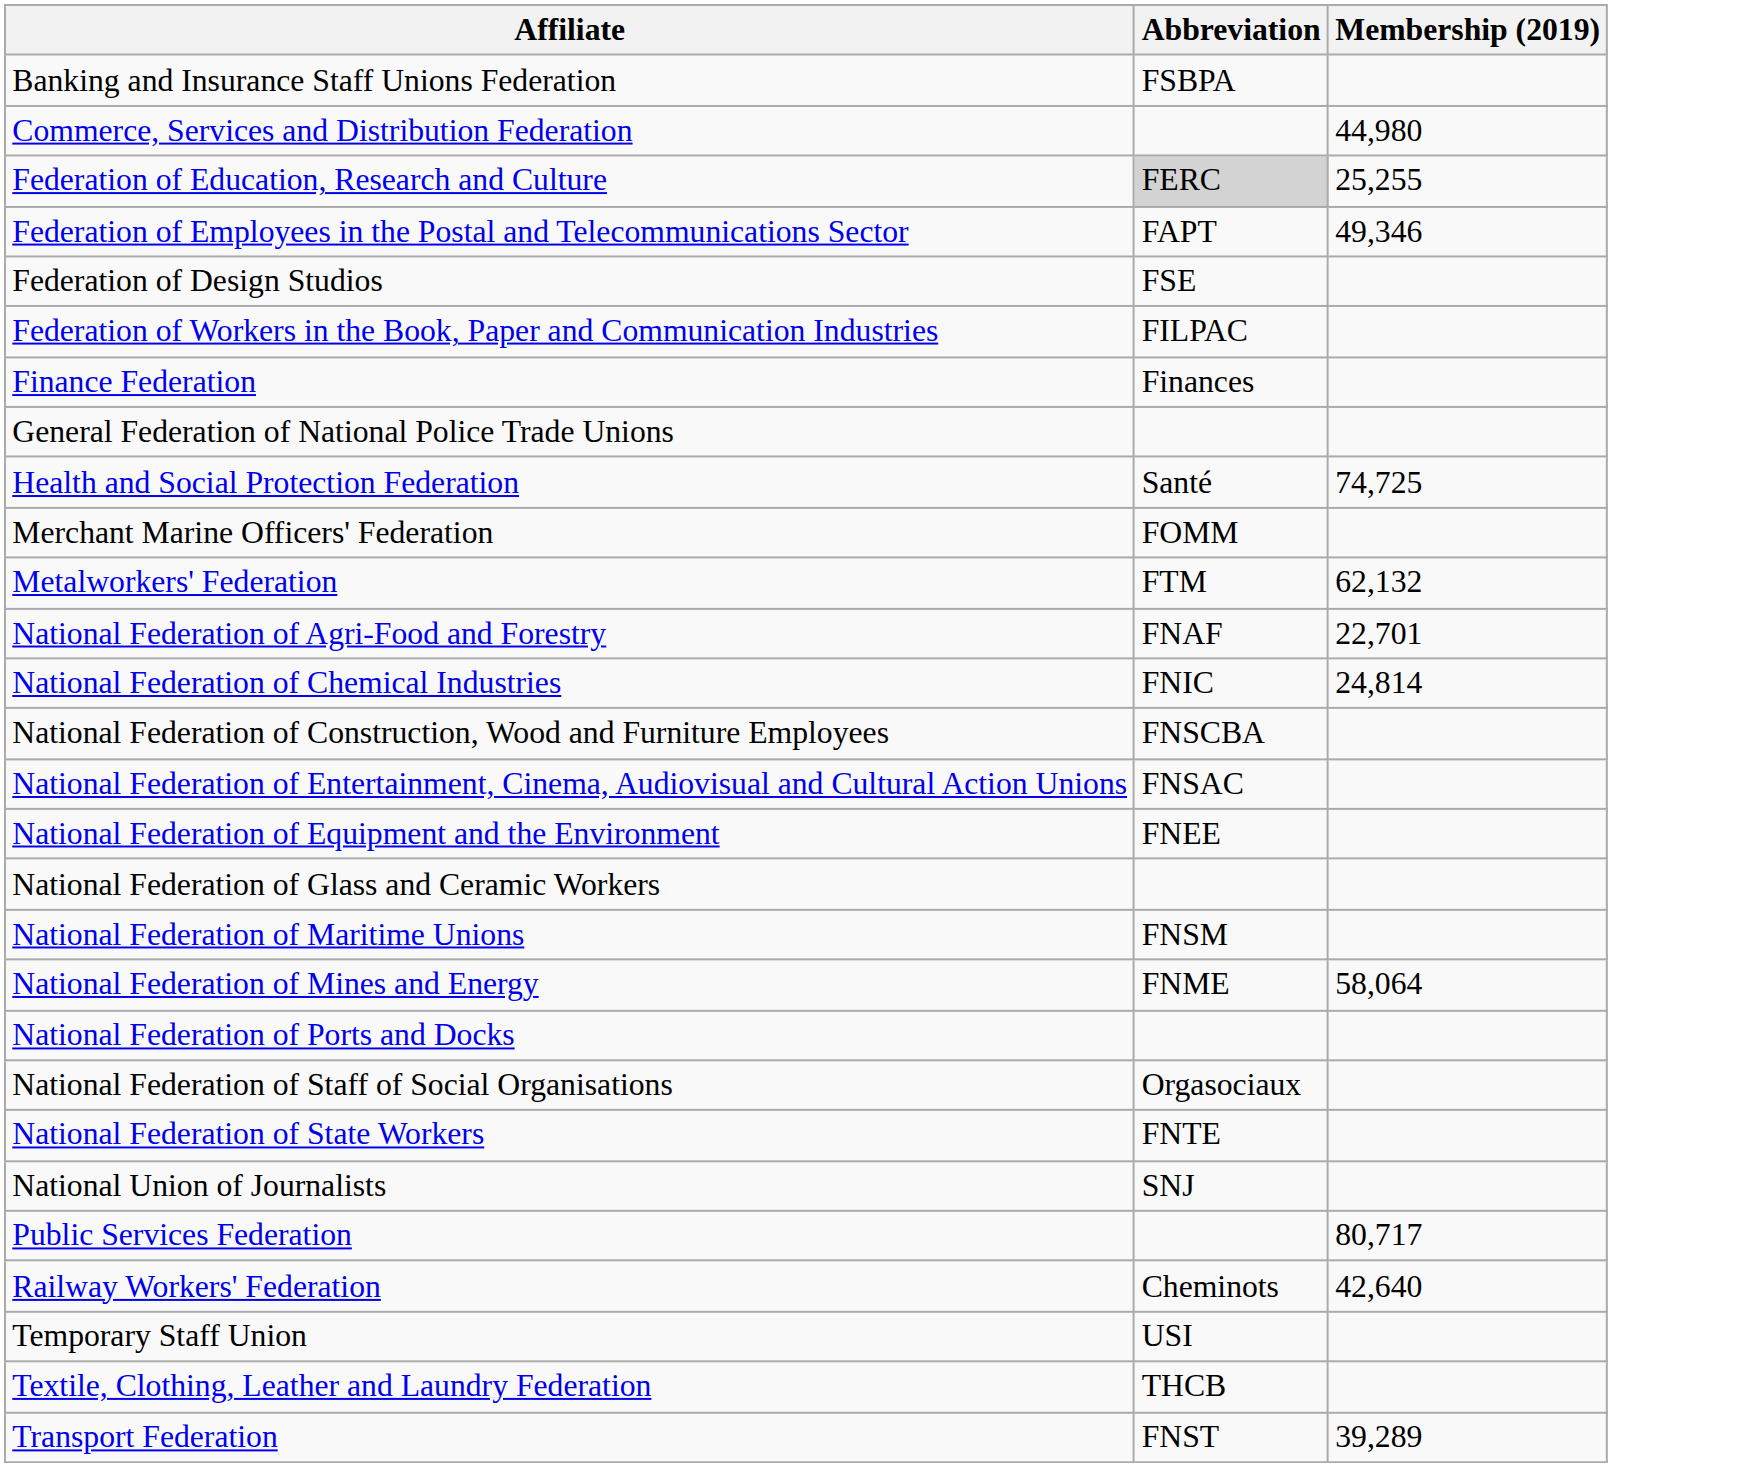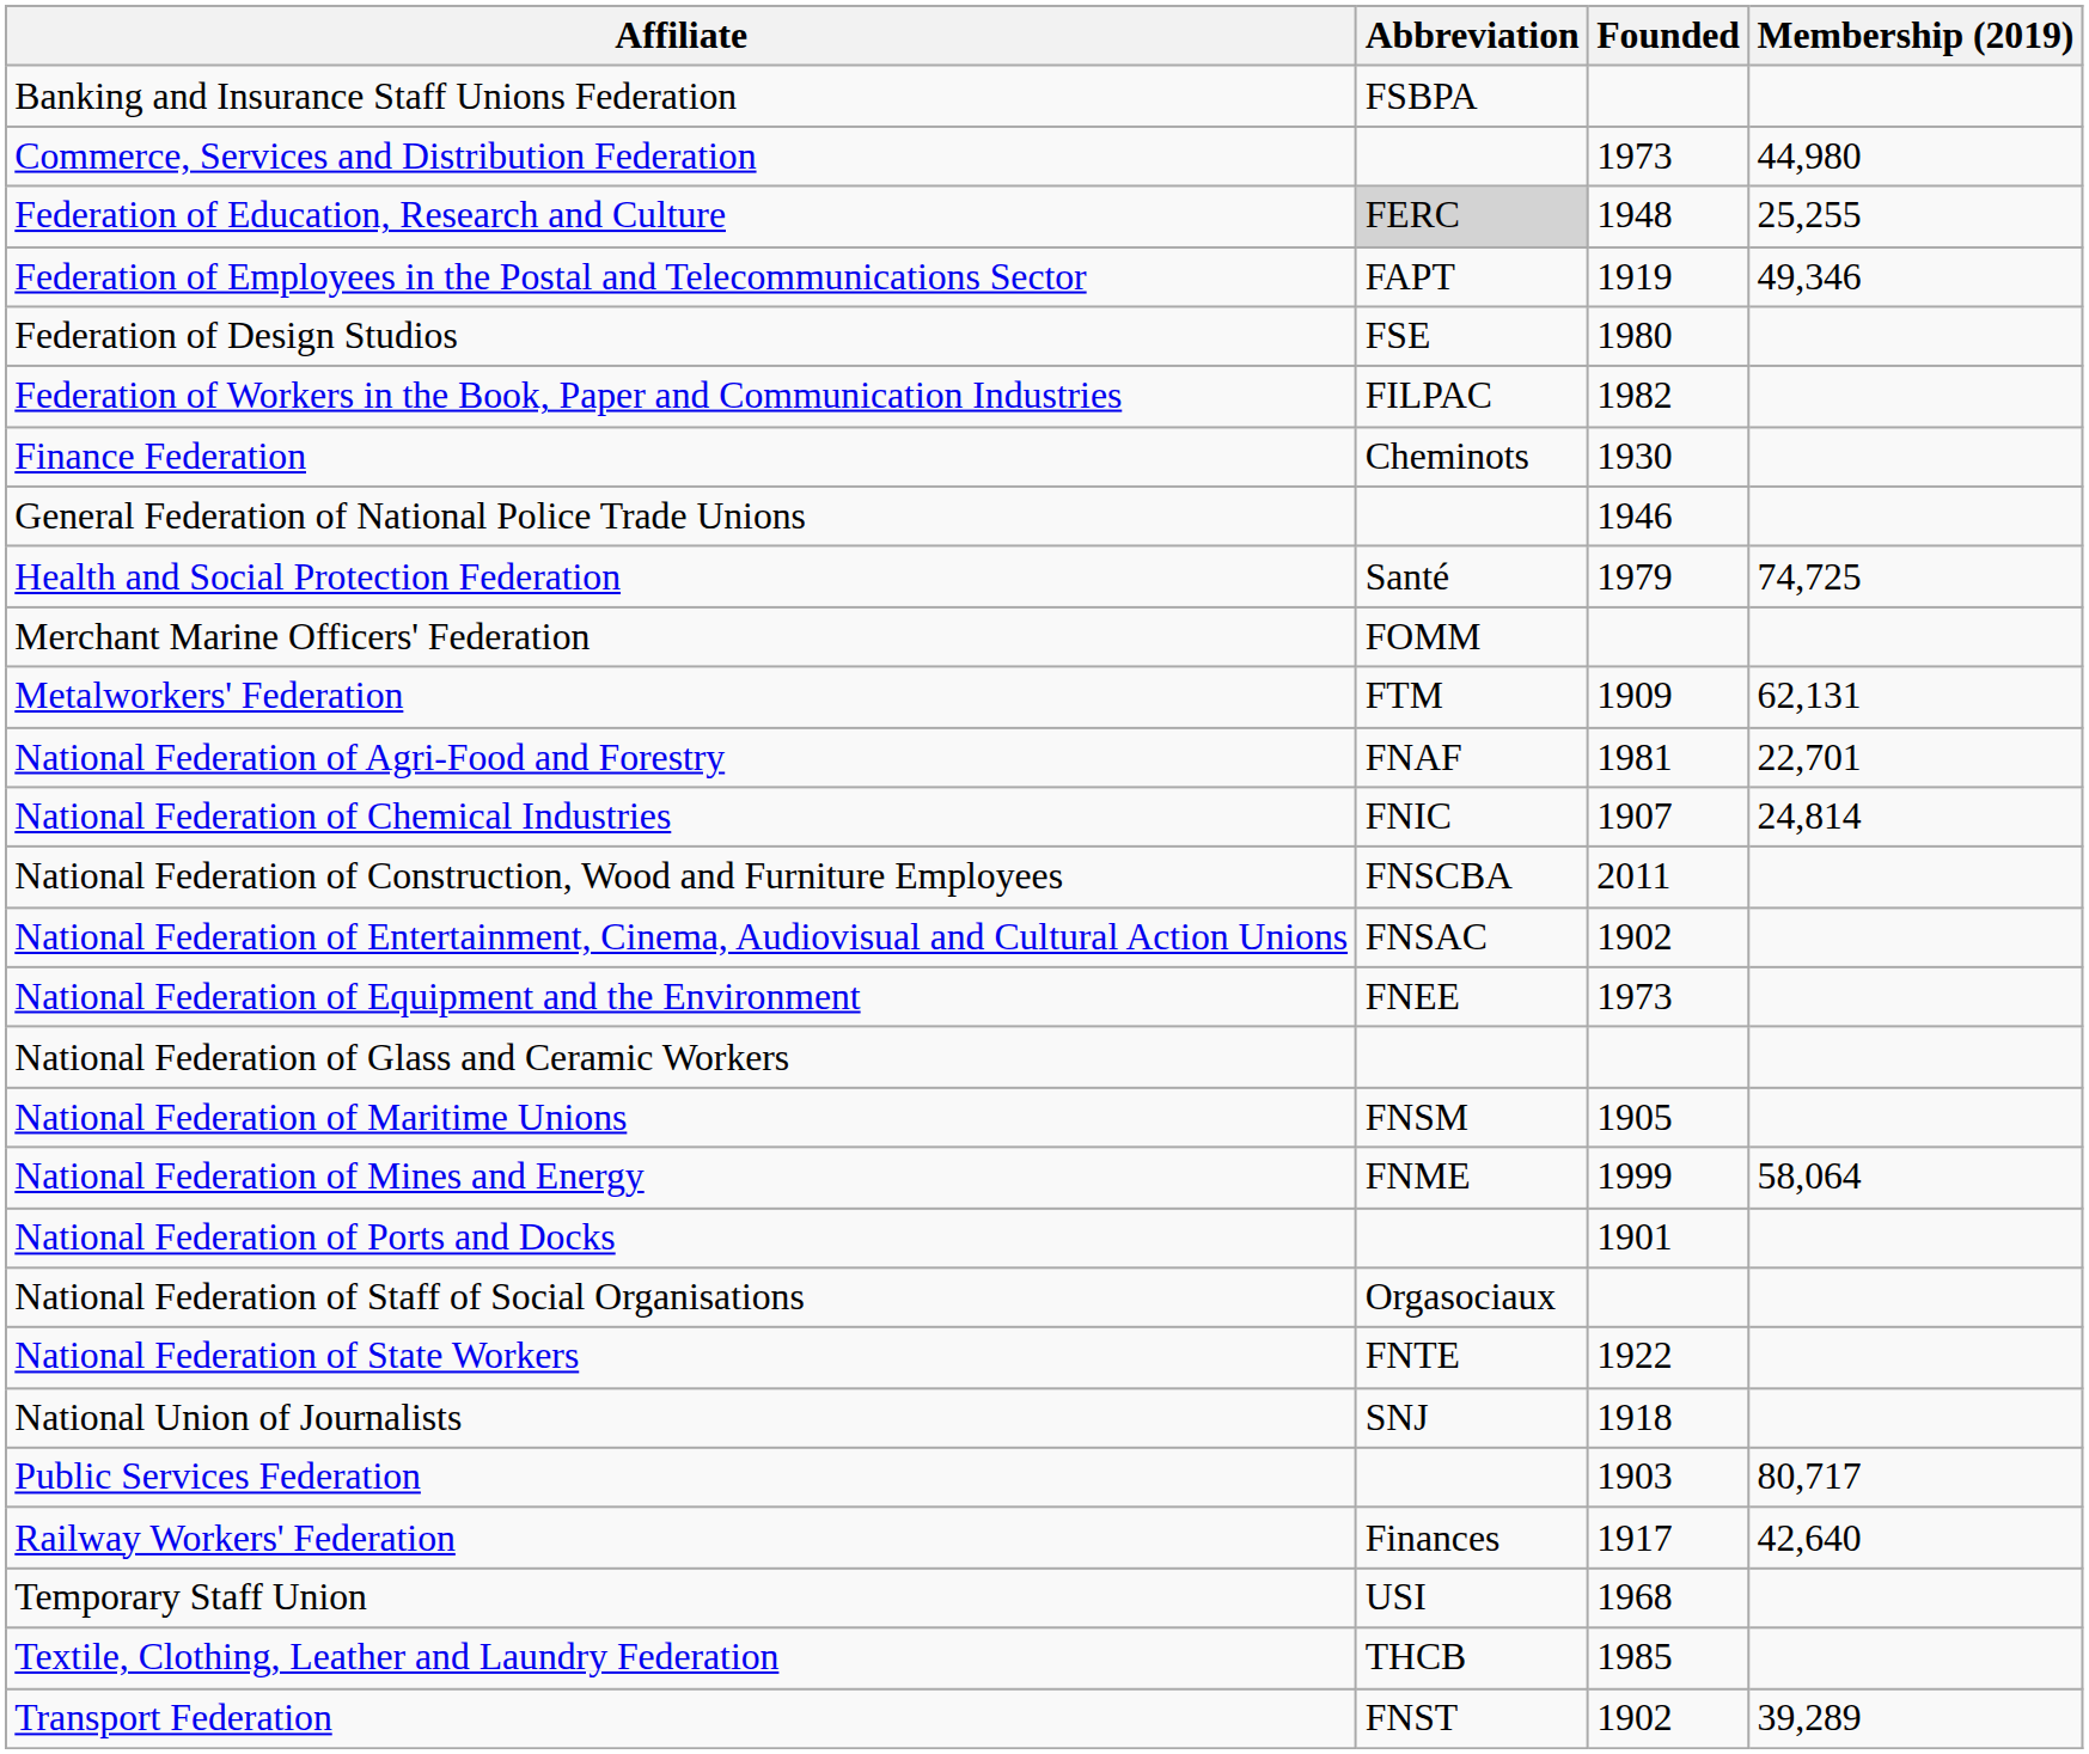+ column: Founded | 1973 | 1948 | 1919 | 1980 | 1982 | 1930 | 1946 | 1979 | 1909 | 1981 | 1907 | 2011 | 1902 | 1973 | 1905 | 1999 | 1901 | 1922 | 1918 | 1903 | 1917 | 1968 | 1985 | 1902
Finance Federation | Abbreviation: Finances -> Cheminots
Metalworkers' Federation | Membership (2019): 62,132 -> 62,131
Railway Workers' Federation | Abbreviation: Cheminots -> Finances
